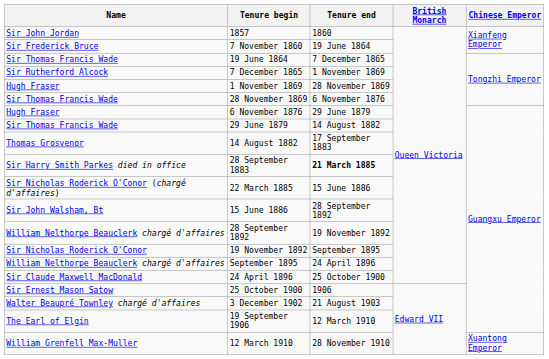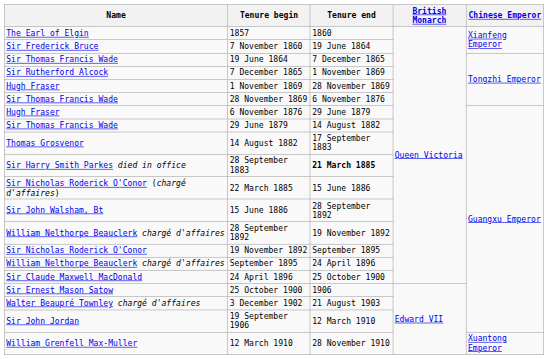1857 | Name: Sir John Jordan -> The Earl of Elgin
19 September 1906 | Name: The Earl of Elgin -> Sir John Jordan
